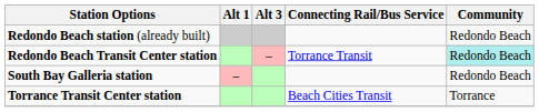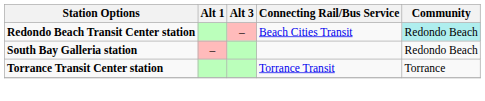- row: Redondo Beach station (already built) | Redondo Beach
Redondo Beach Transit Center station | Connecting Rail/Bus Service: Torrance Transit -> Beach Cities Transit
Torrance Transit Center station | Connecting Rail/Bus Service: Beach Cities Transit -> Torrance Transit
